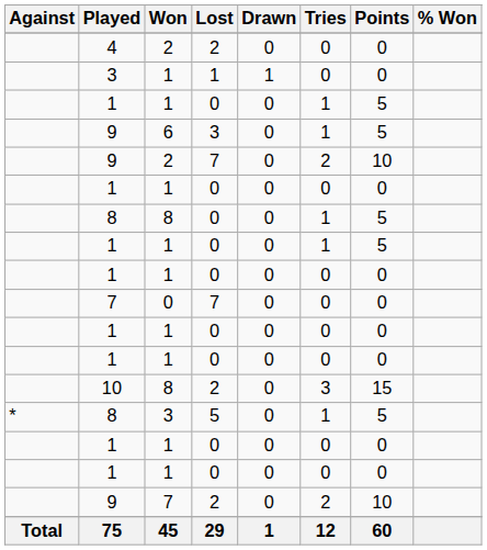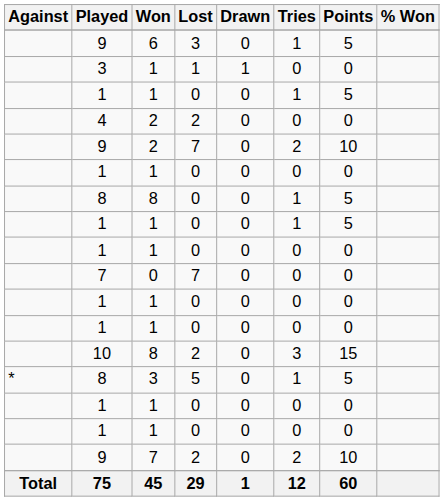rows swapped: 4 <-> 9 / 6
